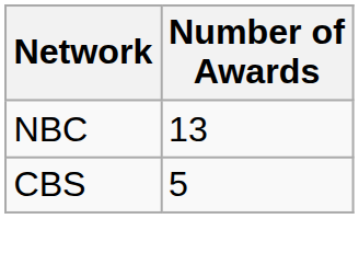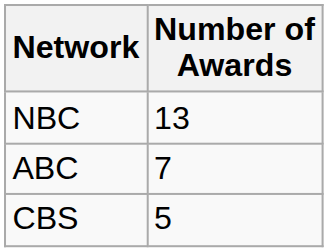+ row: ABC | 7
